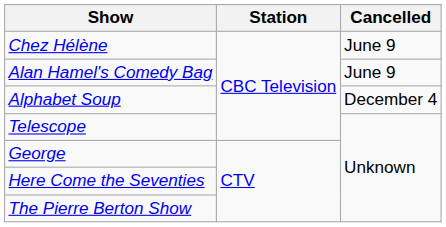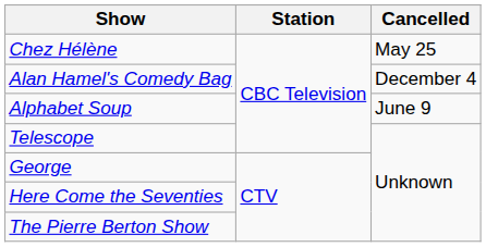Chez Hélène | Cancelled: June 9 -> May 25
Alan Hamel's Comedy Bag | Cancelled: June 9 -> December 4
Alphabet Soup | Cancelled: December 4 -> June 9
